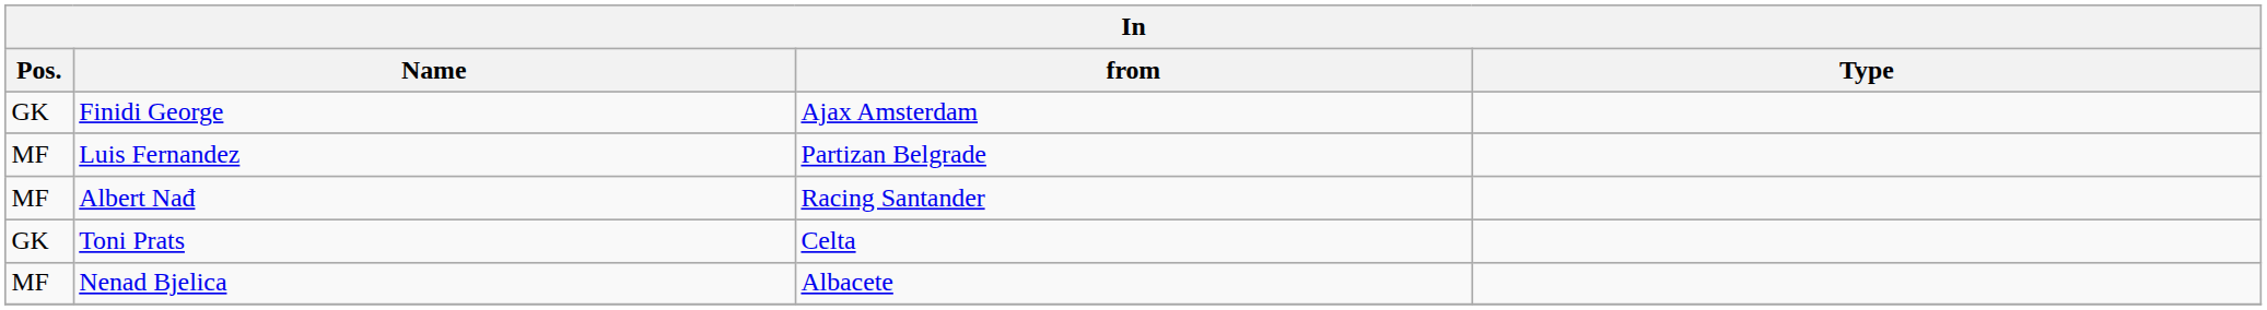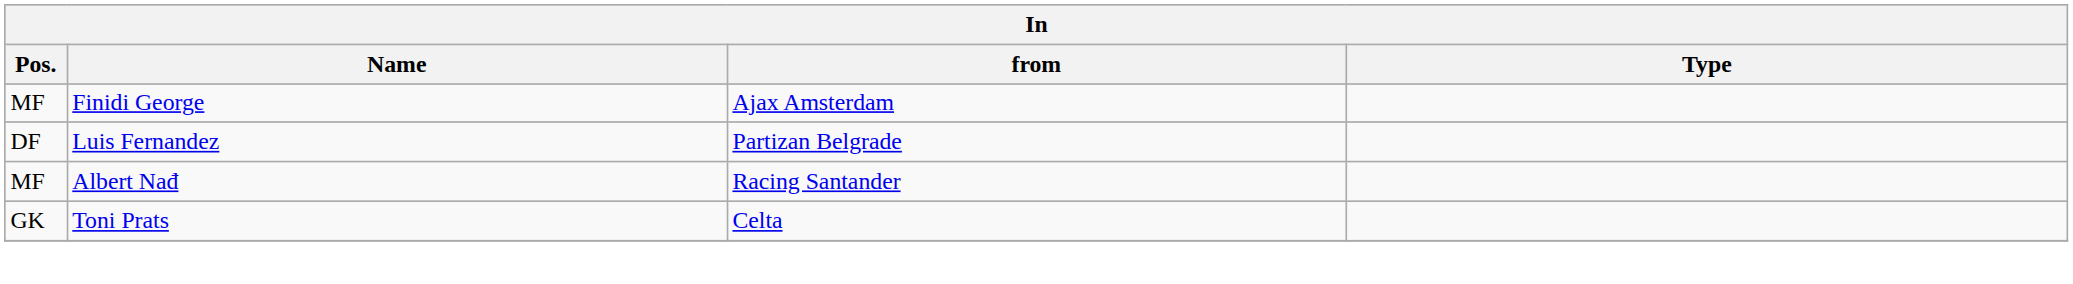Finidi George | Pos.: GK -> MF
Luis Fernandez | Pos.: MF -> DF
- row: MF | Nenad Bjelica | Albacete
